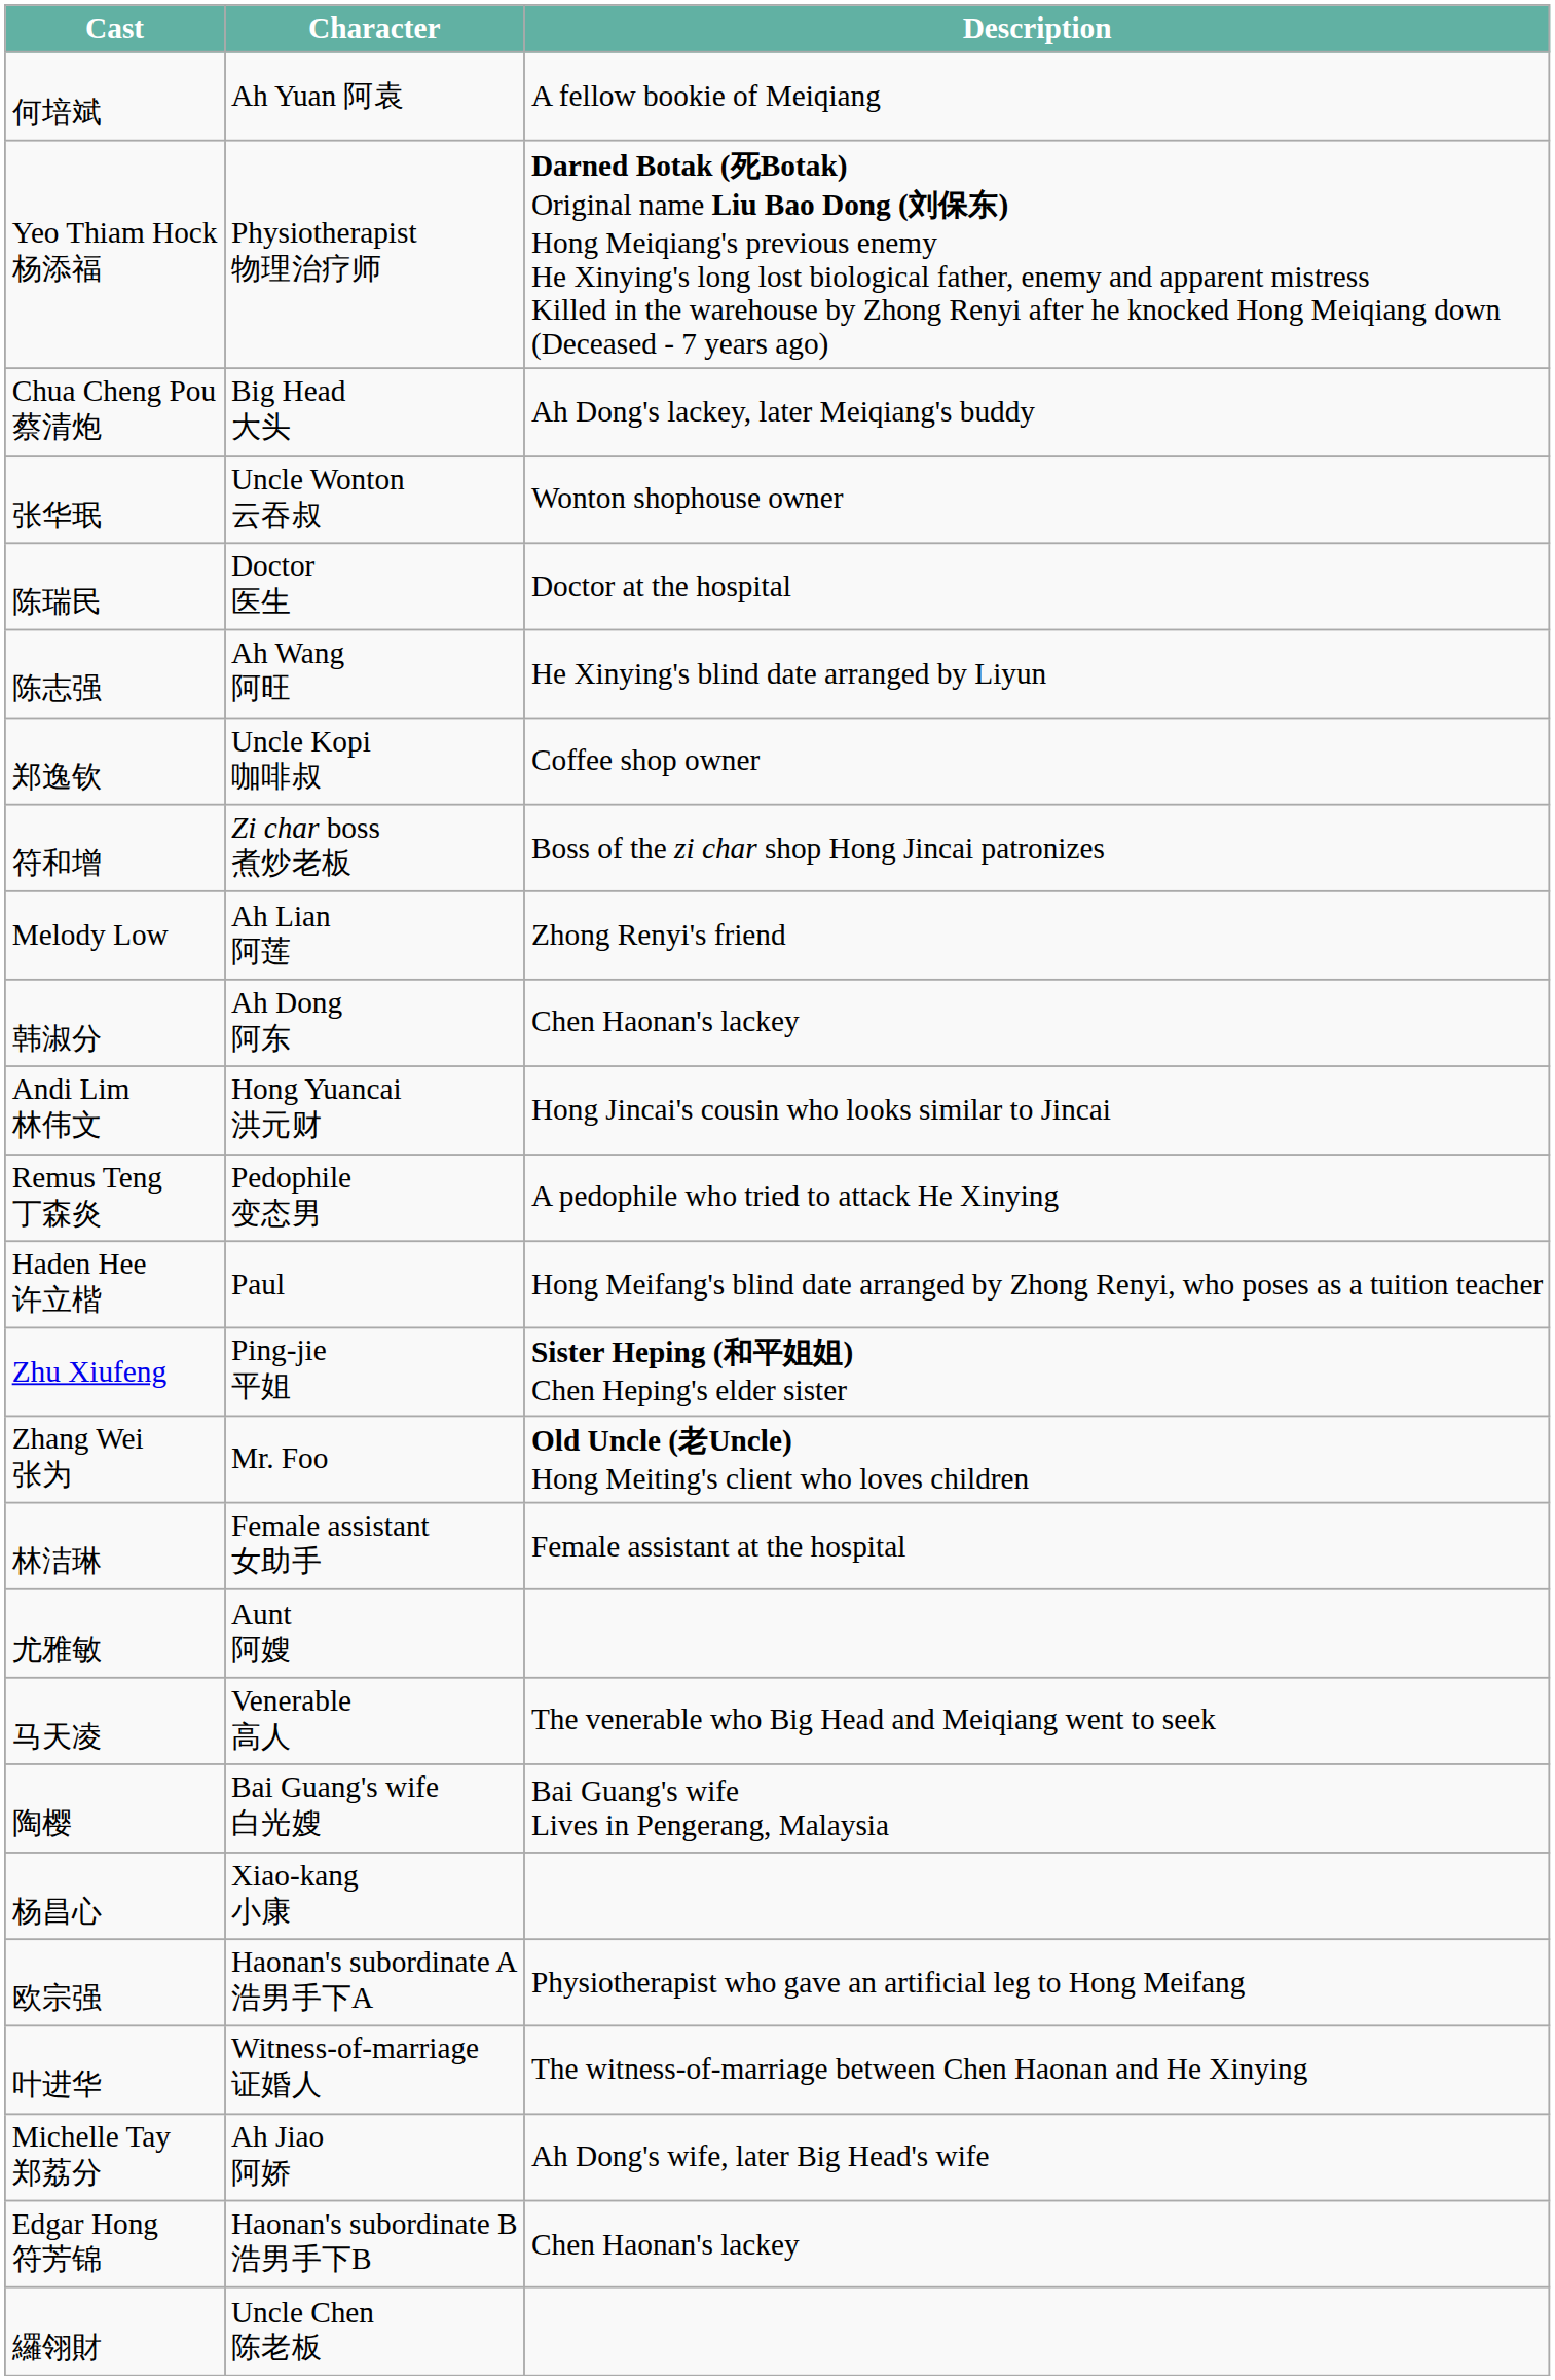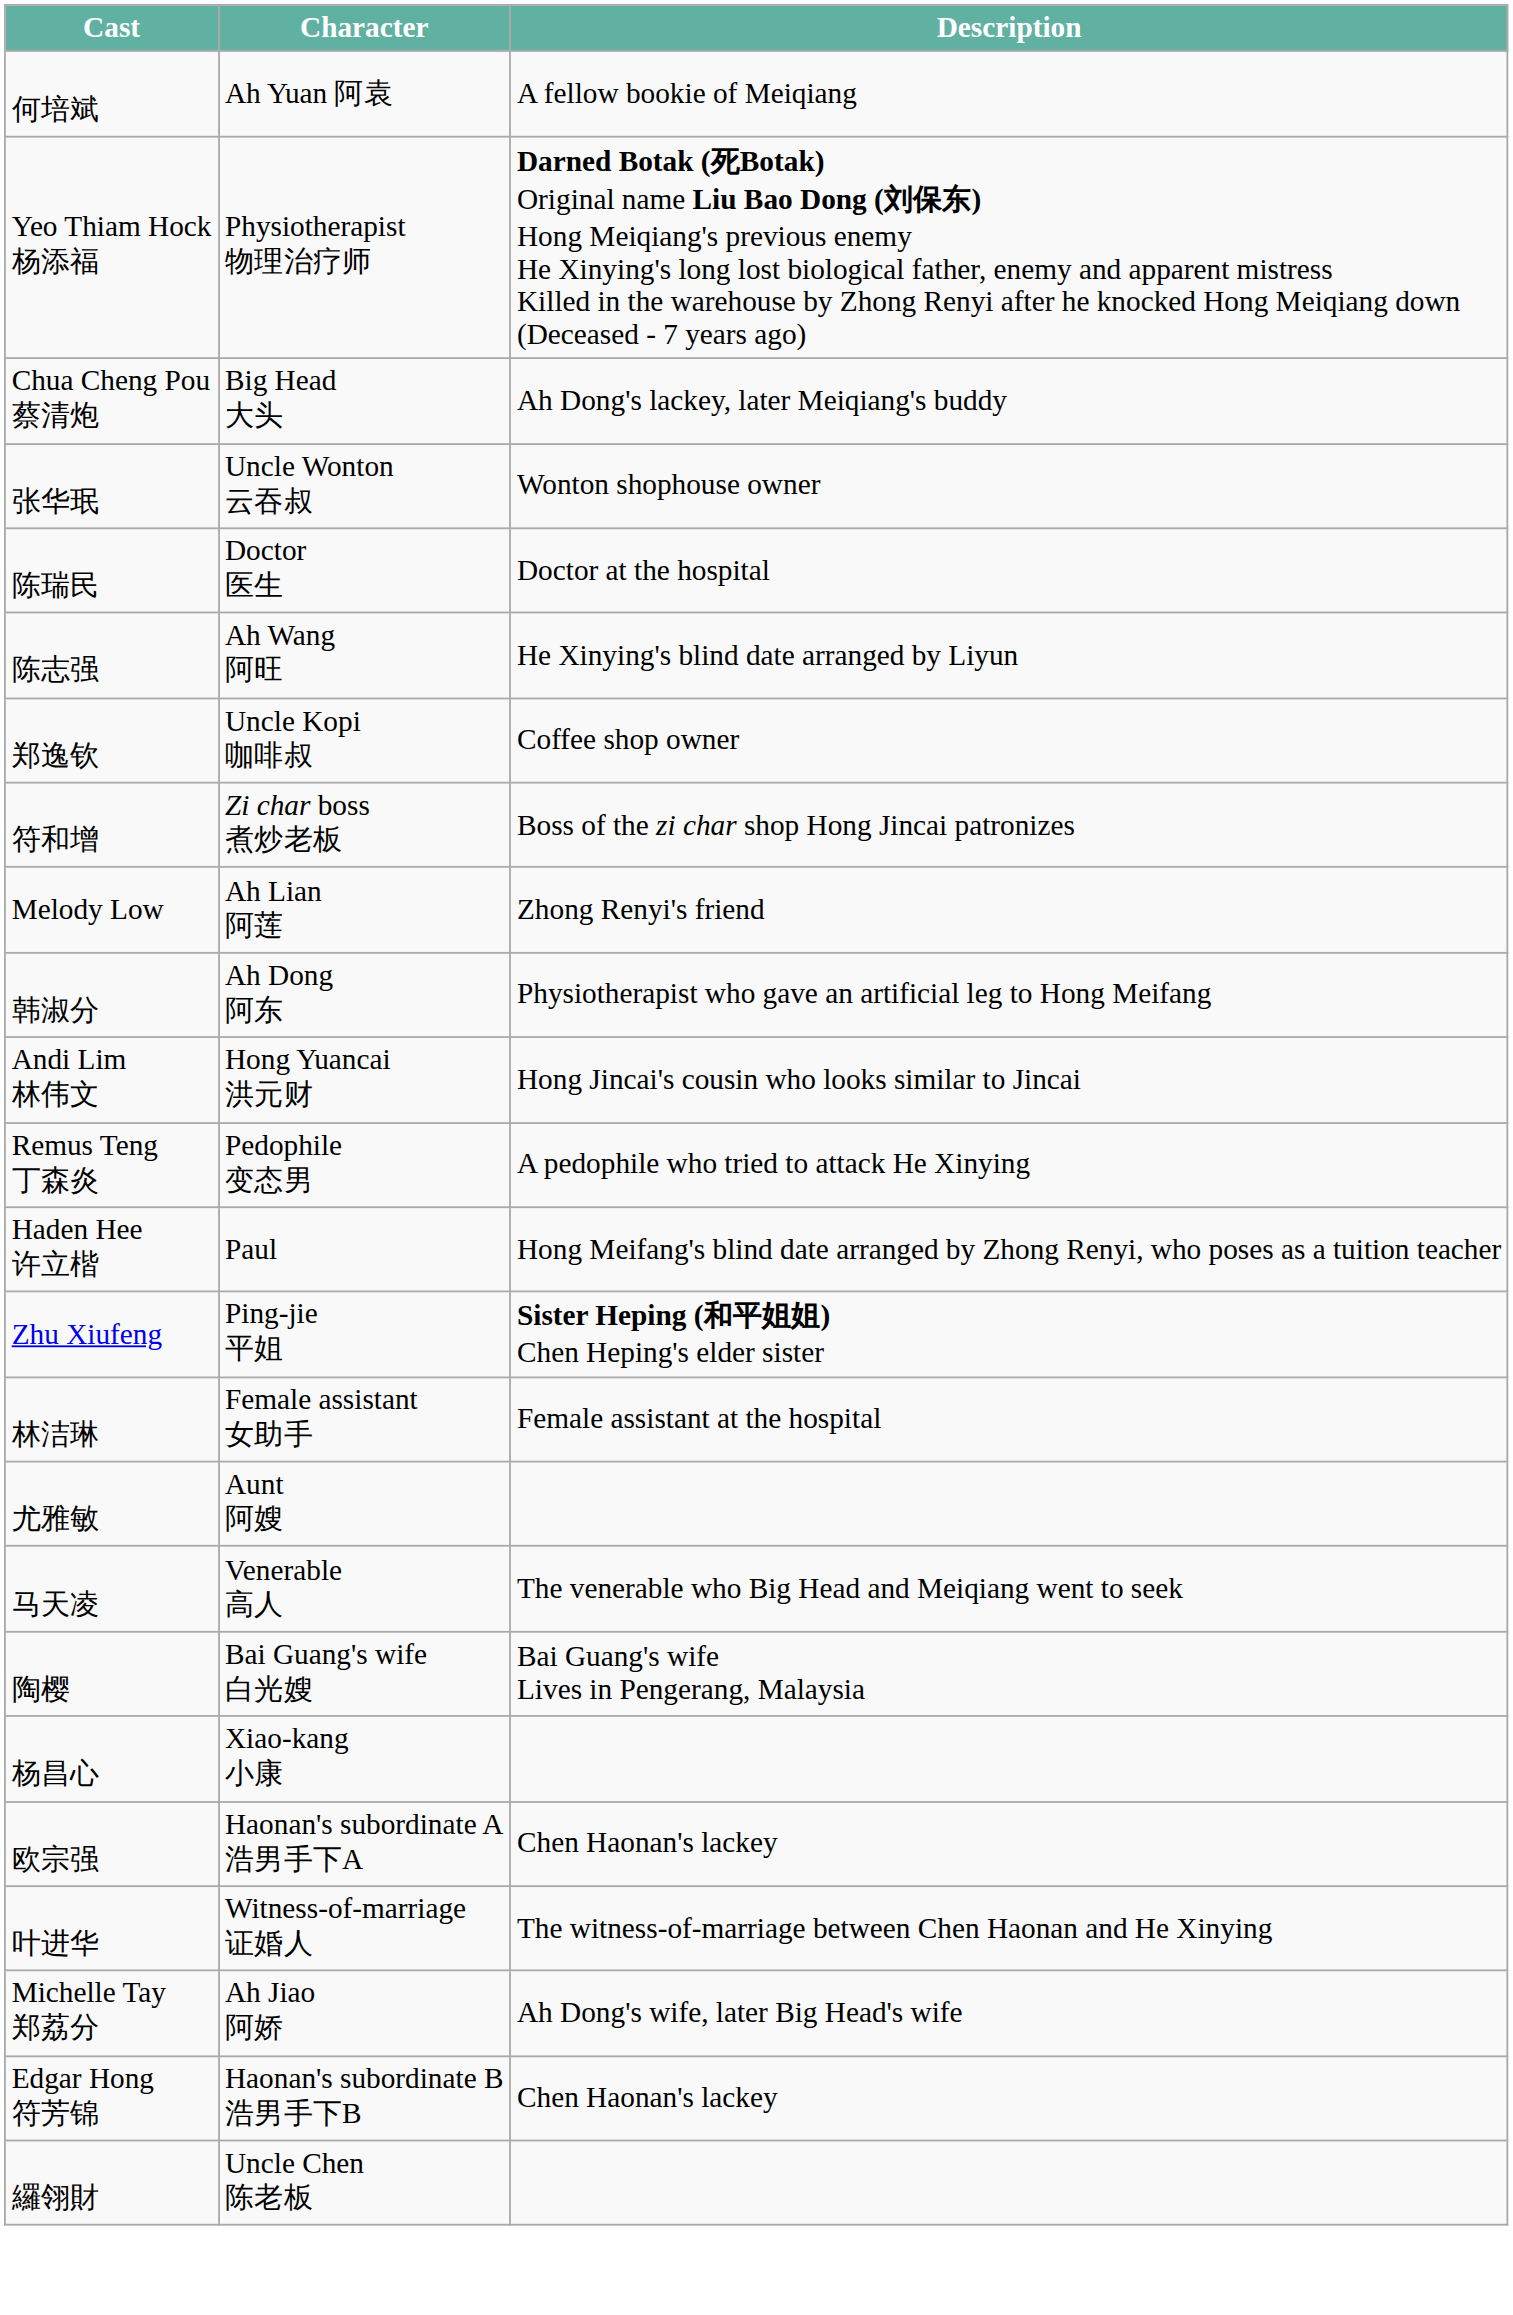韩淑分 | Description: Chen Haonan's lackey -> Physiotherapist who gave an artificial leg to Hong Meifang
- row: Zhang Wei 张为 | Mr. Foo | Old Uncle (老Uncle) Hong Meiting's client who loves children
欧宗强 | Description: Physiotherapist who gave an artificial leg to Hong Meifang -> Chen Haonan's lackey
